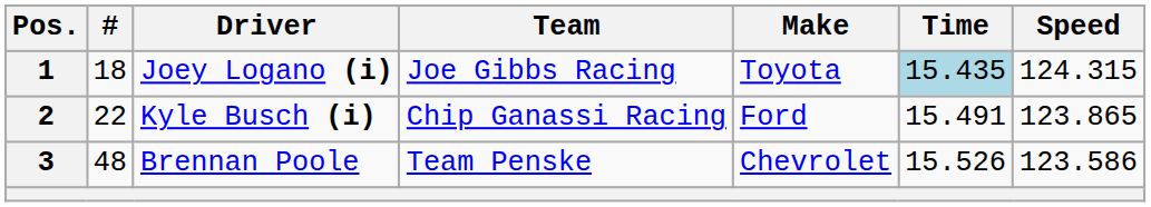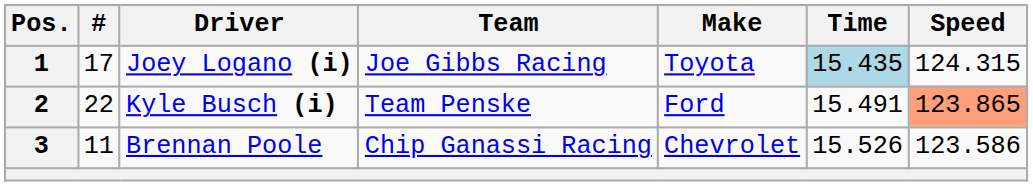1 | #: 18 -> 17
2 | Team: Chip Ganassi Racing -> Team Penske
2 | Speed: no background -> lightsalmon background
3 | #: 48 -> 11
3 | Team: Team Penske -> Chip Ganassi Racing
